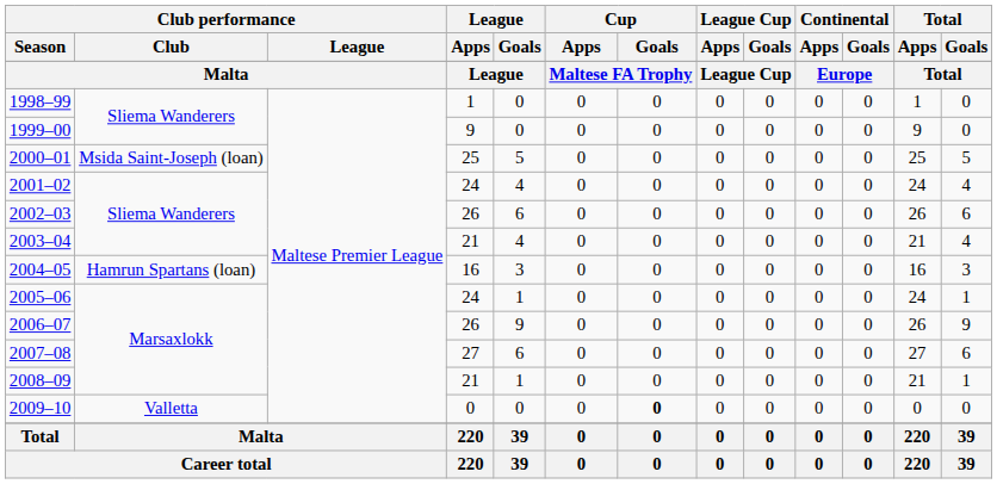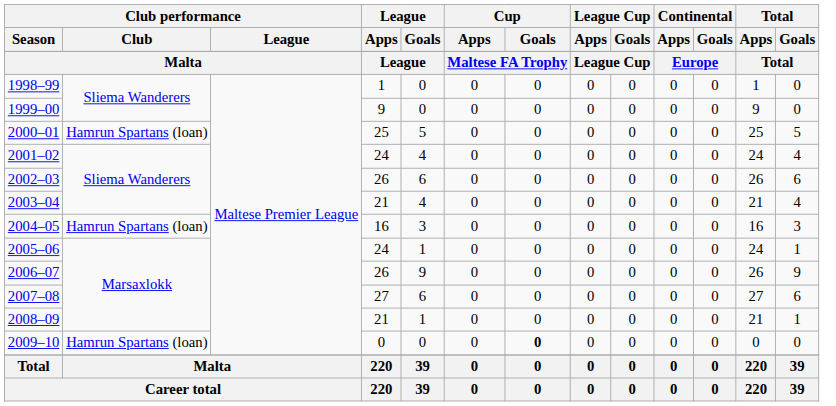2000–01 | Club performance / Club: Msida Saint-Joseph (loan) -> Hamrun Spartans (loan)
2009–10 | Club performance / Club: Valletta -> Hamrun Spartans (loan)
